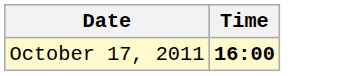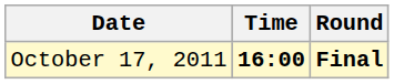+ column: Round | Final
